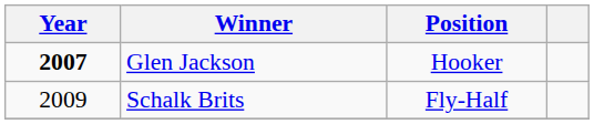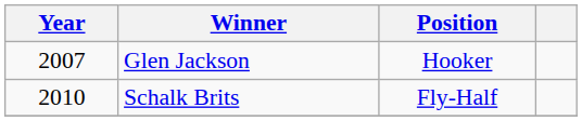Glen Jackson | Year: bold -> normal
Schalk Brits | Year: 2009 -> 2010
